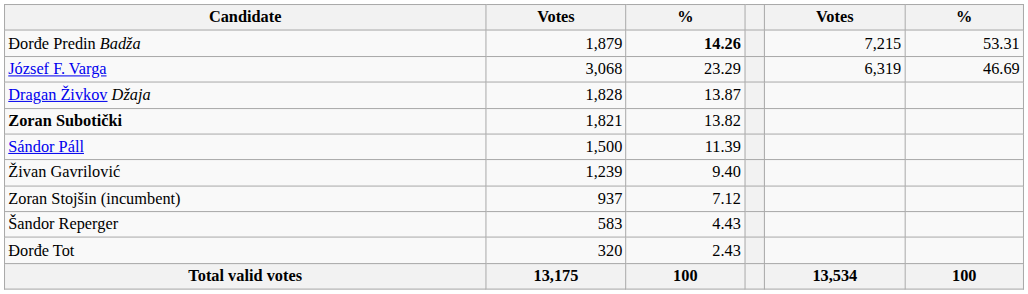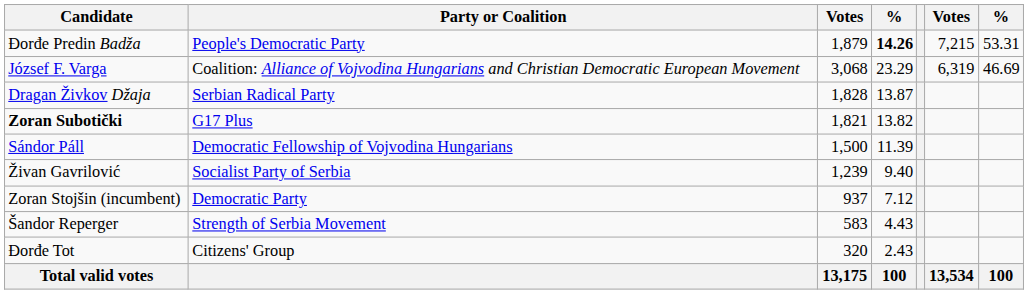+ column: Party or Coalition | People's Democratic Party | Coalition: Alliance of Vojvodina Hungarians and Christian Democratic European Movement | Serbian Radical Party | G17 Plus | Democratic Fellowship of Vojvodina Hungarians | Socialist Party of Serbia | Democratic Party | Strength of Serbia Movement | Citizens' Group
